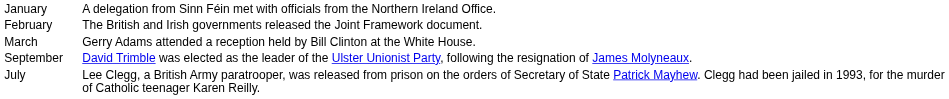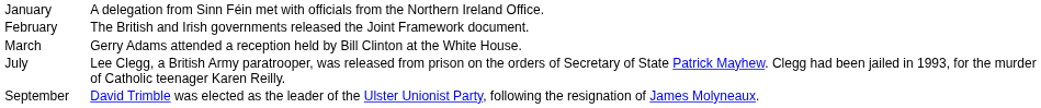rows swapped: July <-> September
